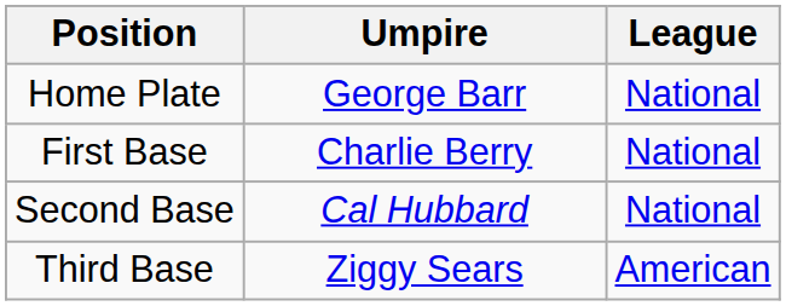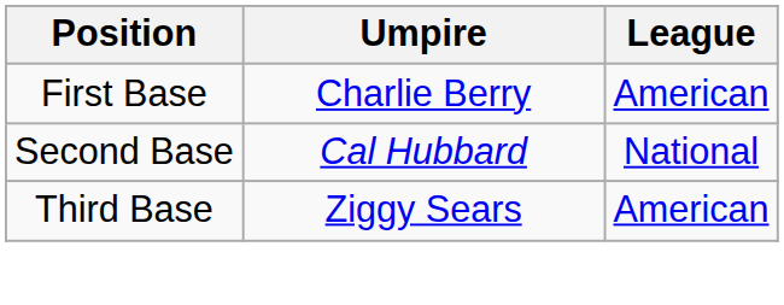- row: Home Plate | George Barr | National
First Base | League: National -> American
